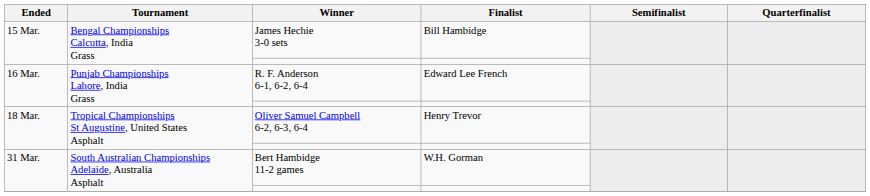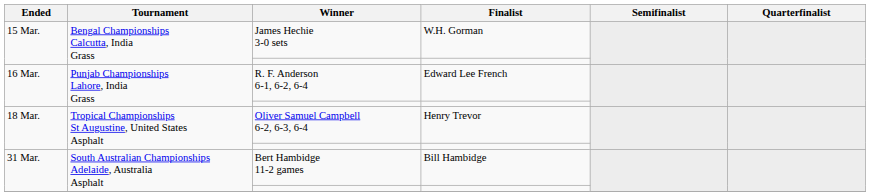James Hechie 3-0 sets | Finalist: Bill Hambidge -> W.H. Gorman
Bert Hambidge 11-2 games | Finalist: W.H. Gorman -> Bill Hambidge
